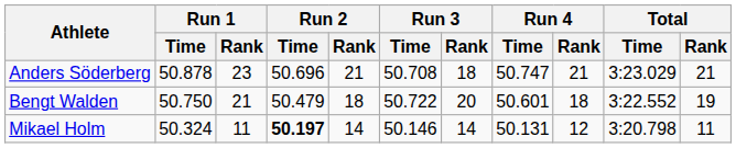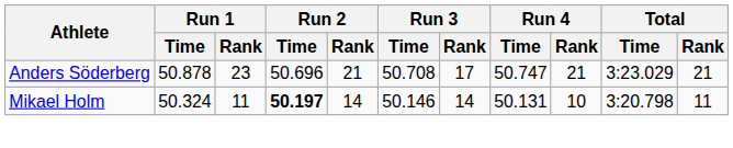Anders Söderberg | Run 3 / Rank: 18 -> 17
- row: Bengt Walden | 50.750 | 21 | 50.479 | 18 | 50.722 | 20 | 50.601 | 18 | 3:22.552 | 19
Mikael Holm | Run 4 / Rank: 12 -> 10
